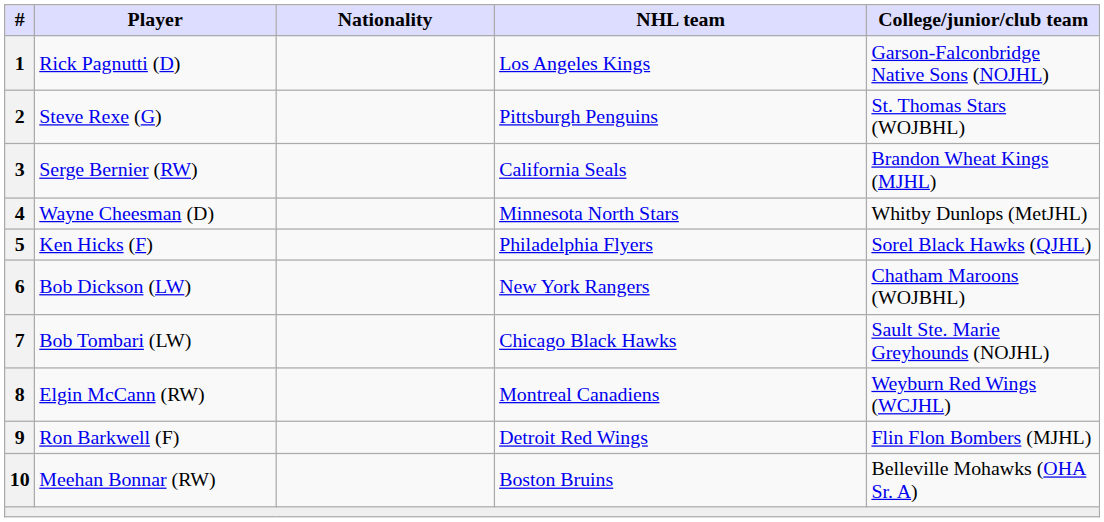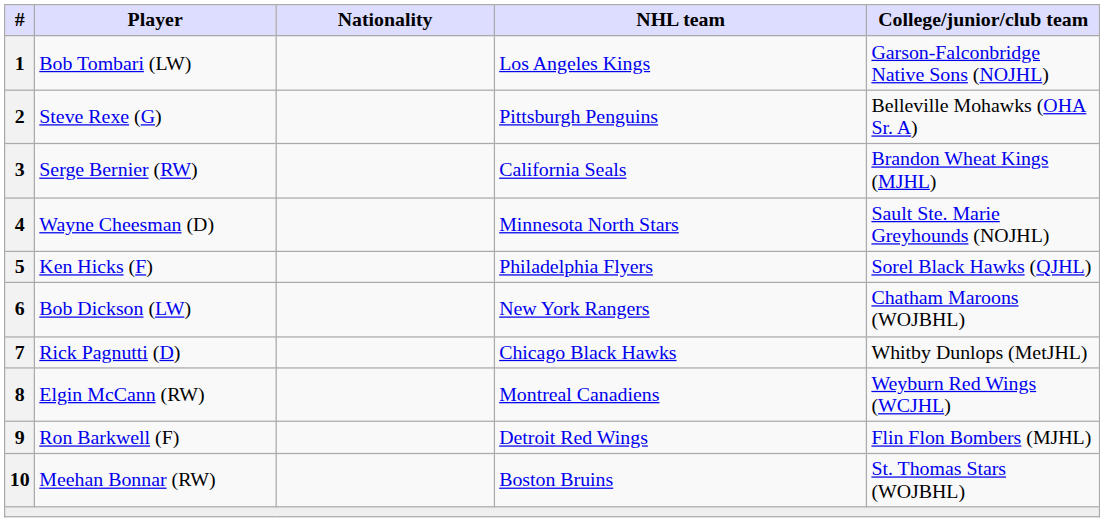1 | Player: Rick Pagnutti (D) -> Bob Tombari (LW)
2 | College/junior/club team: St. Thomas Stars (WOJBHL) -> Belleville Mohawks (OHA Sr. A)
4 | College/junior/club team: Whitby Dunlops (MetJHL) -> Sault Ste. Marie Greyhounds (NOJHL)
7 | Player: Bob Tombari (LW) -> Rick Pagnutti (D)
7 | College/junior/club team: Sault Ste. Marie Greyhounds (NOJHL) -> Whitby Dunlops (MetJHL)
10 | College/junior/club team: Belleville Mohawks (OHA Sr. A) -> St. Thomas Stars (WOJBHL)
